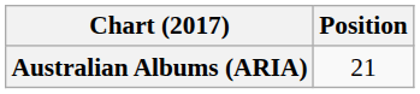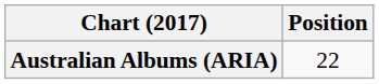Australian Albums (ARIA) | Position: 21 -> 22
